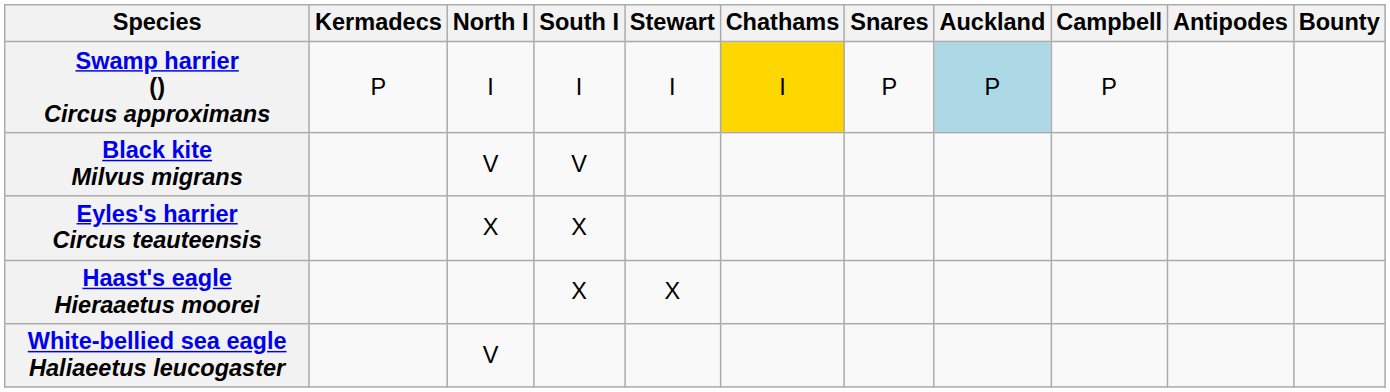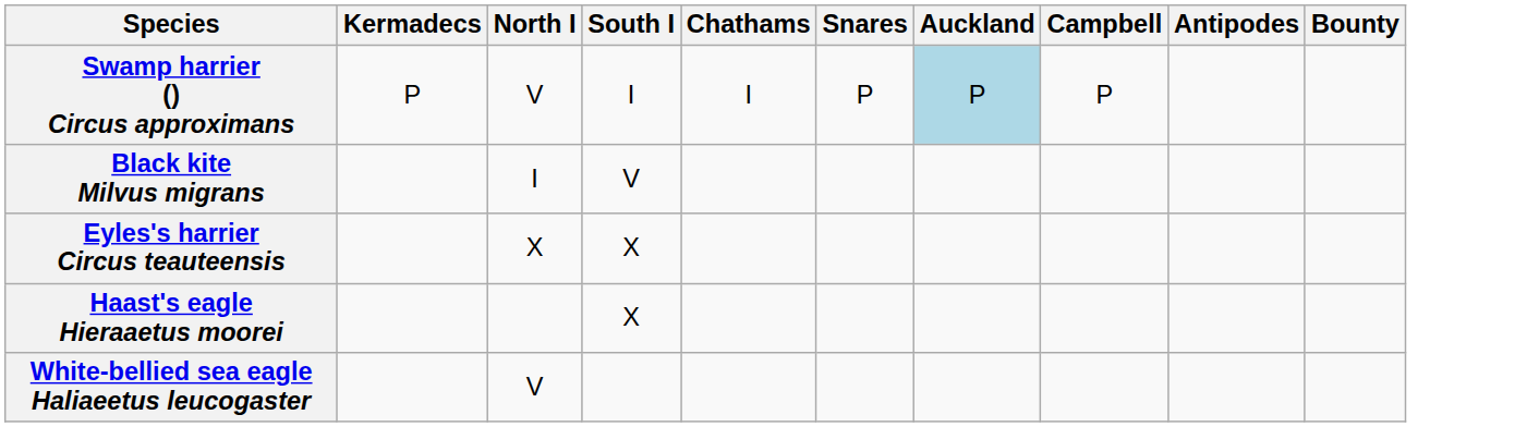- column: Stewart | I | X
Swamp harrier () Circus approximans | North I: I -> V
Swamp harrier () Circus approximans | Chathams: gold background -> no background
Black kite Milvus migrans | North I: V -> I
